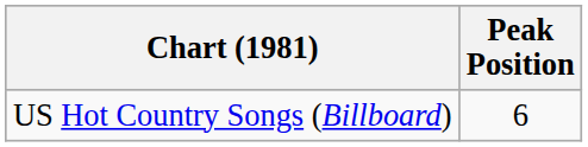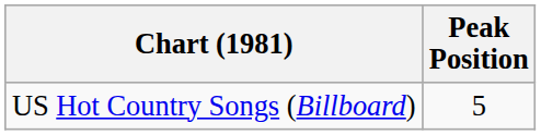US Hot Country Songs (Billboard) | Peak Position: 6 -> 5
